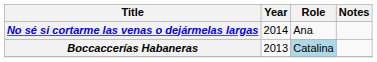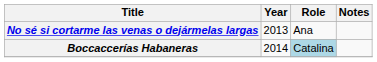No sé si cortarme las venas o dejármelas largas | Year: 2014 -> 2013
Boccaccerías Habaneras | Year: 2013 -> 2014
